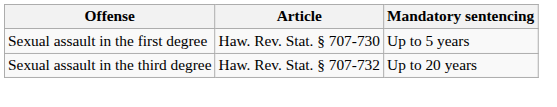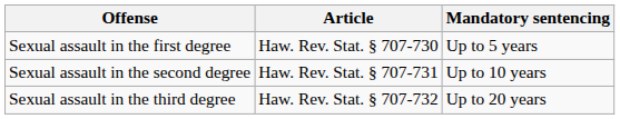+ row: Sexual assault in the second degree | Haw. Rev. Stat. § 707-731 | Up to 10 years
